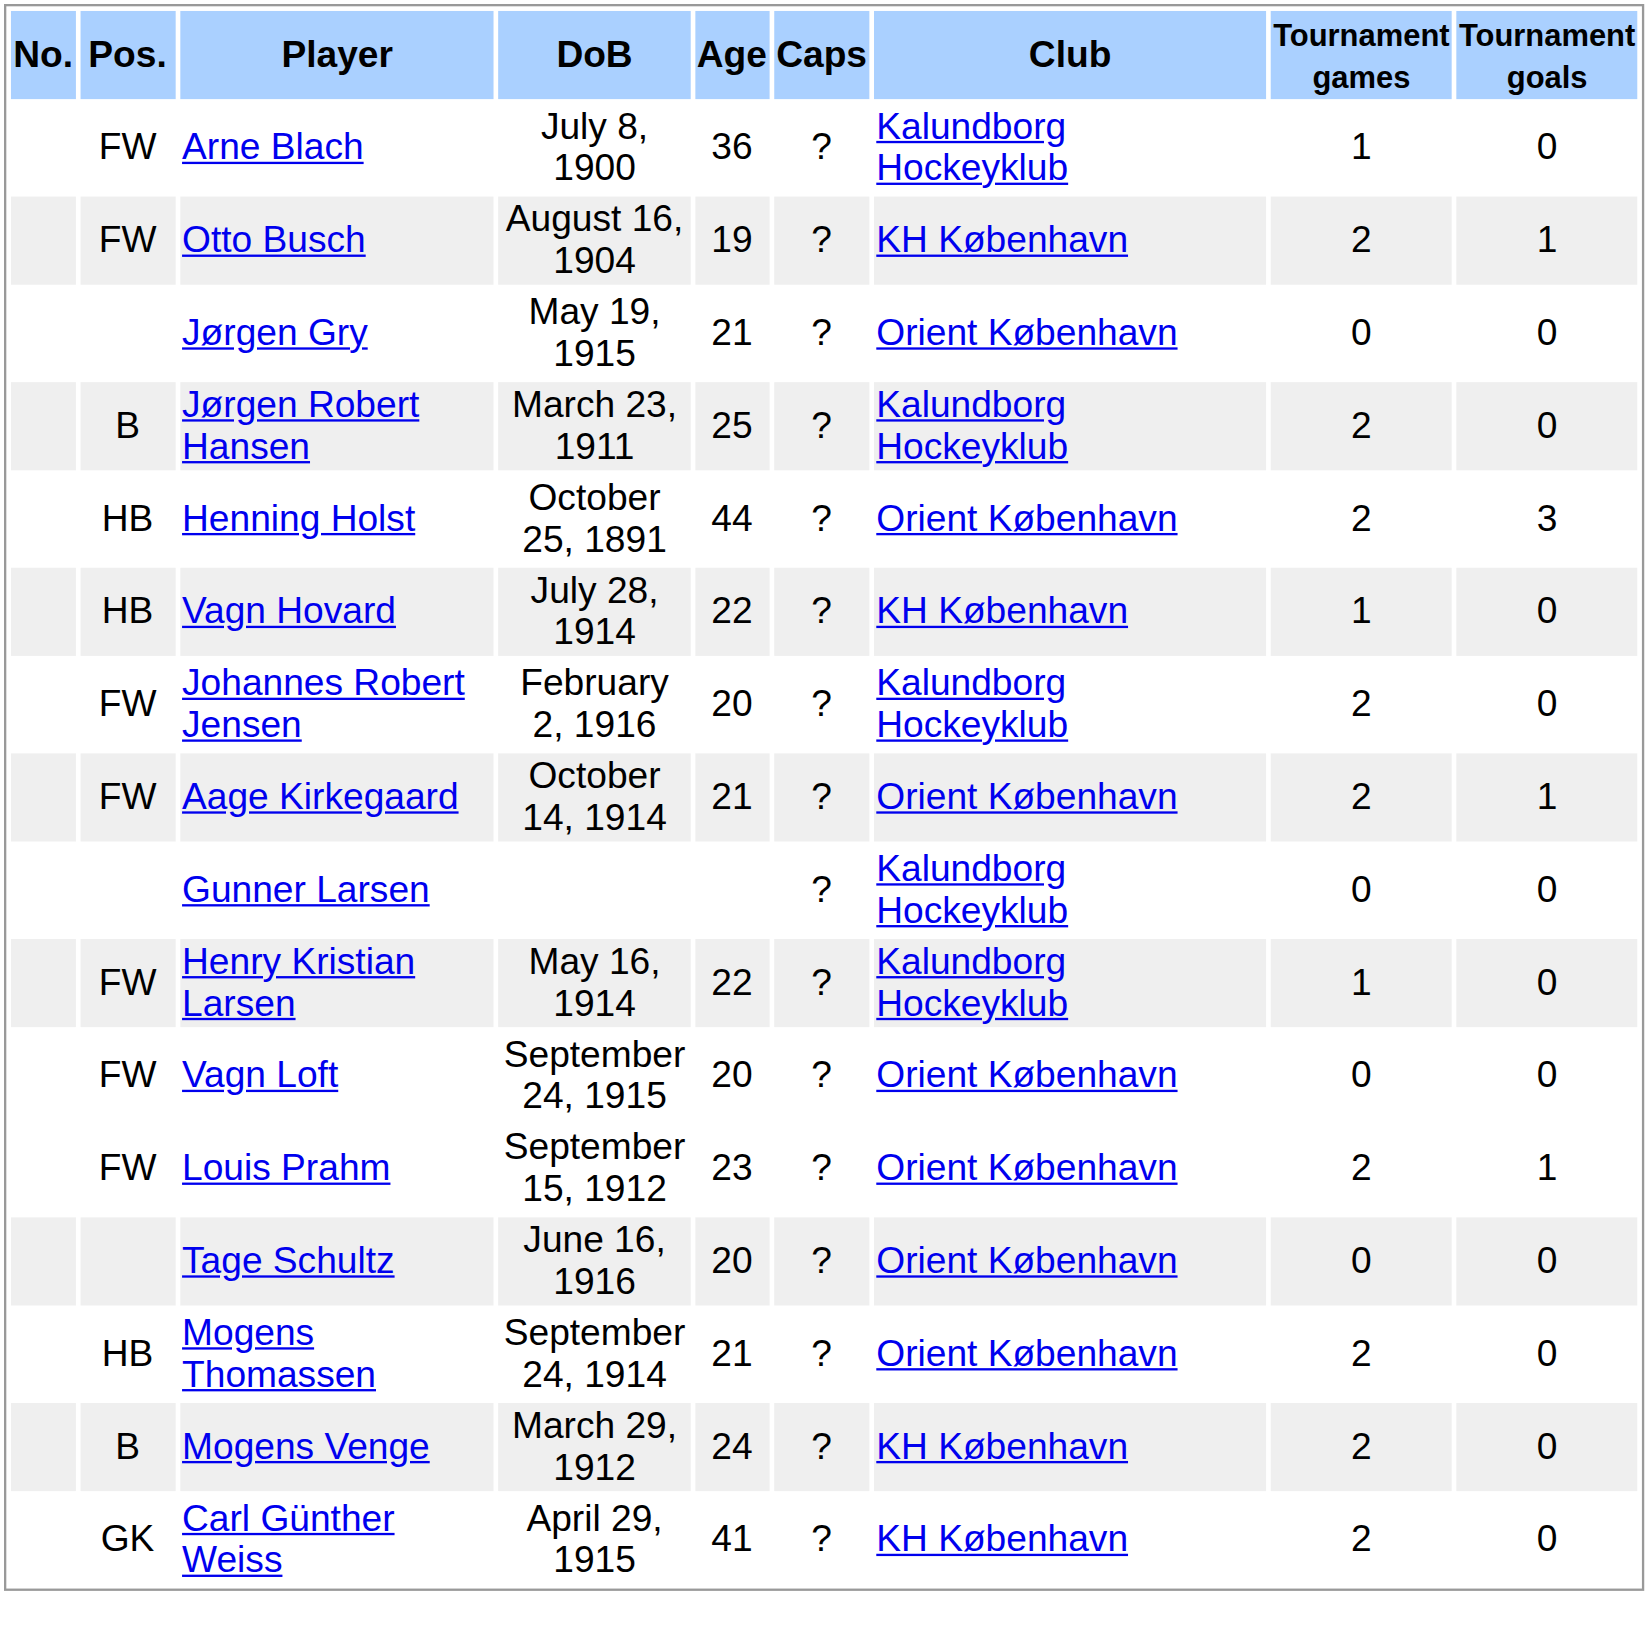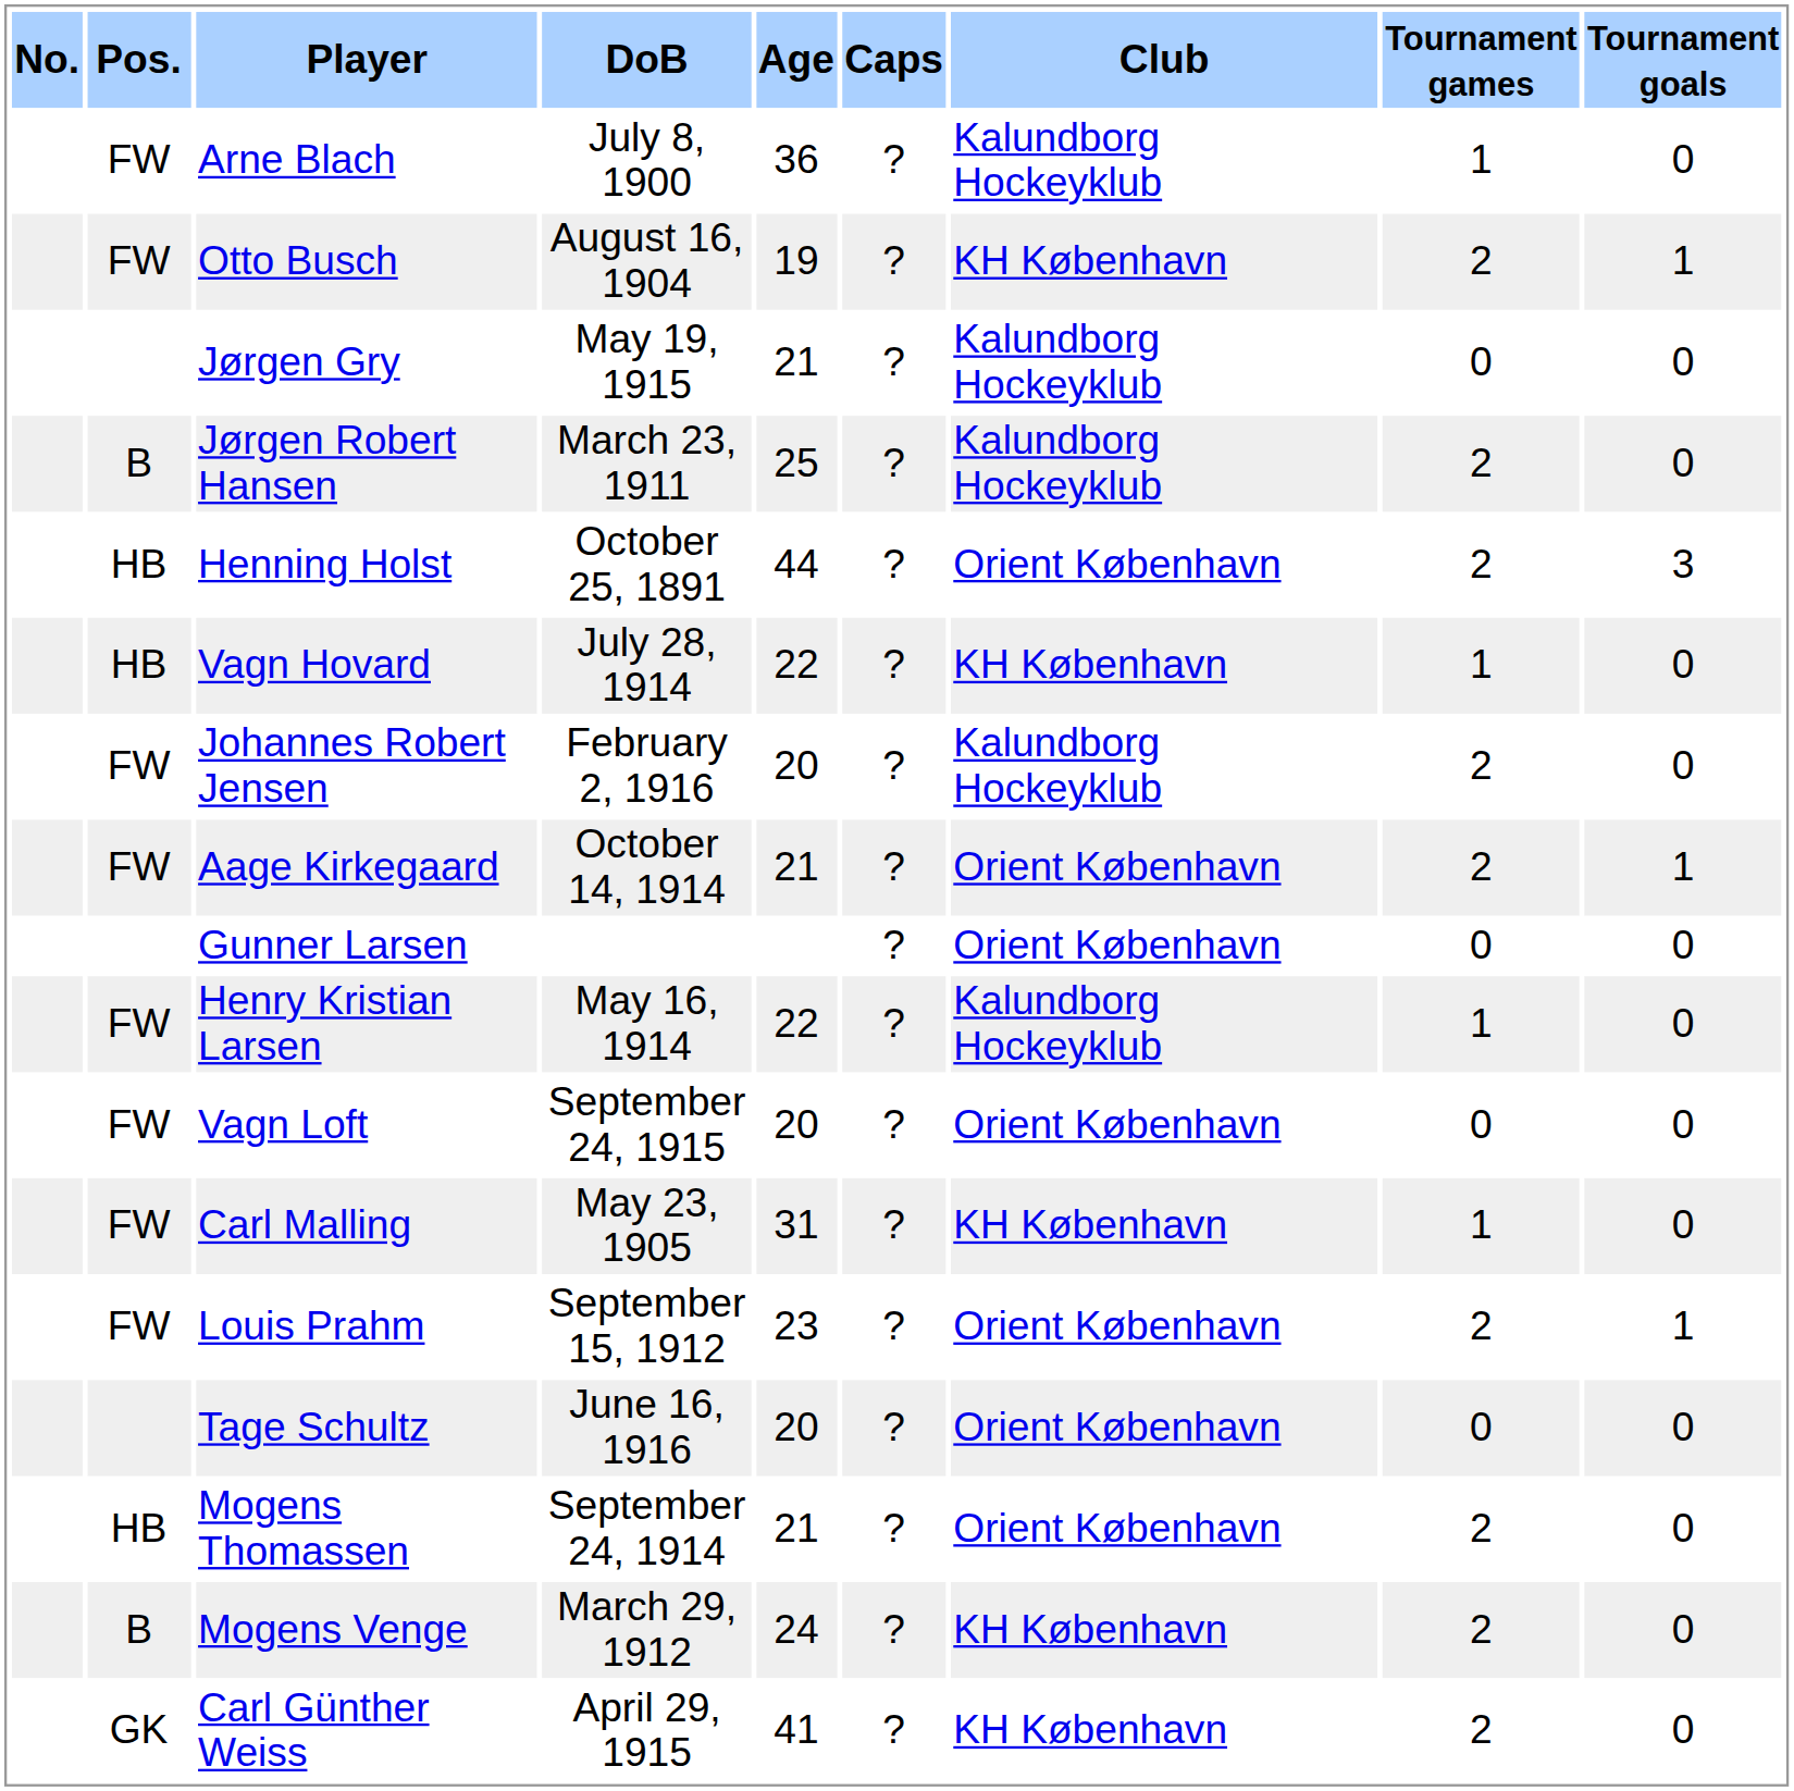Jørgen Gry | Club: Orient København -> Kalundborg Hockeyklub
Gunner Larsen | Club: Kalundborg Hockeyklub -> Orient København
+ row: FW | Carl Malling | May 23, 1905 | 31 | ? | KH København | 1 | 0
